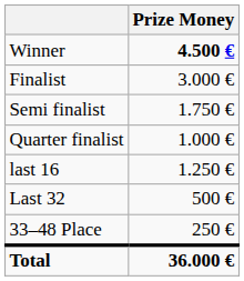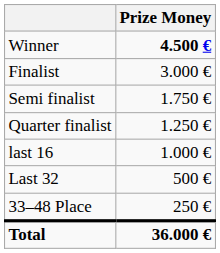Quarter finalist | Prize Money: 1.000 € -> 1.250 €
last 16 | Prize Money: 1.250 € -> 1.000 €
